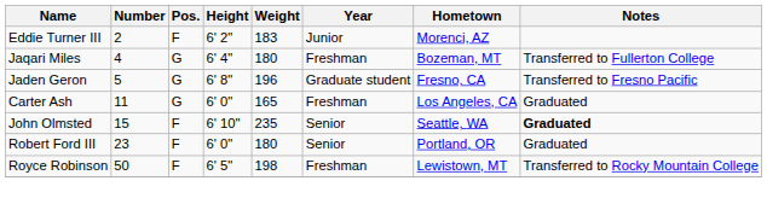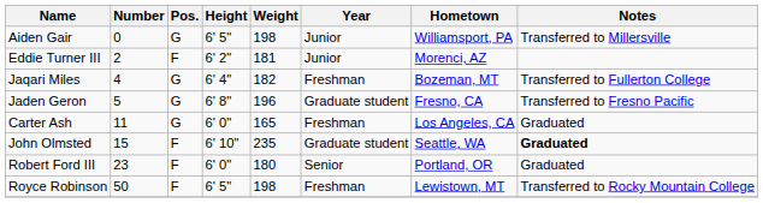+ row: Aiden Gair | 0 | G | 6' 5" | 198 | Junior | Williamsport, PA | Transferred to Millersville
Eddie Turner III | Weight: 183 -> 181
Jaqari Miles | Weight: 180 -> 182
John Olmsted | Year: Senior -> Graduate student
